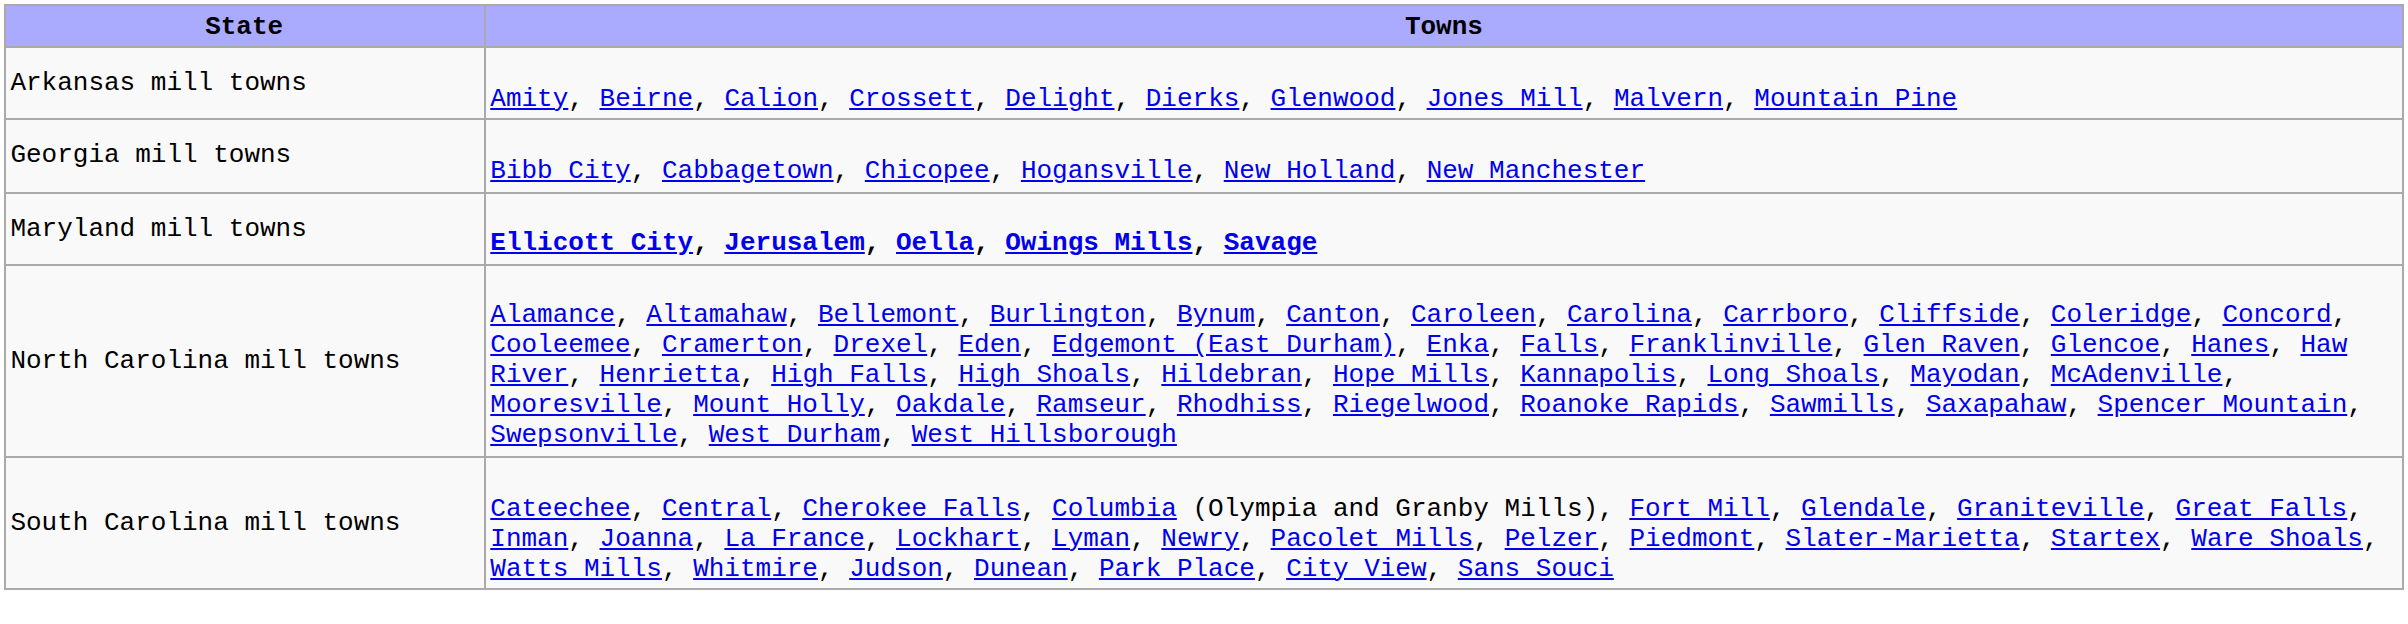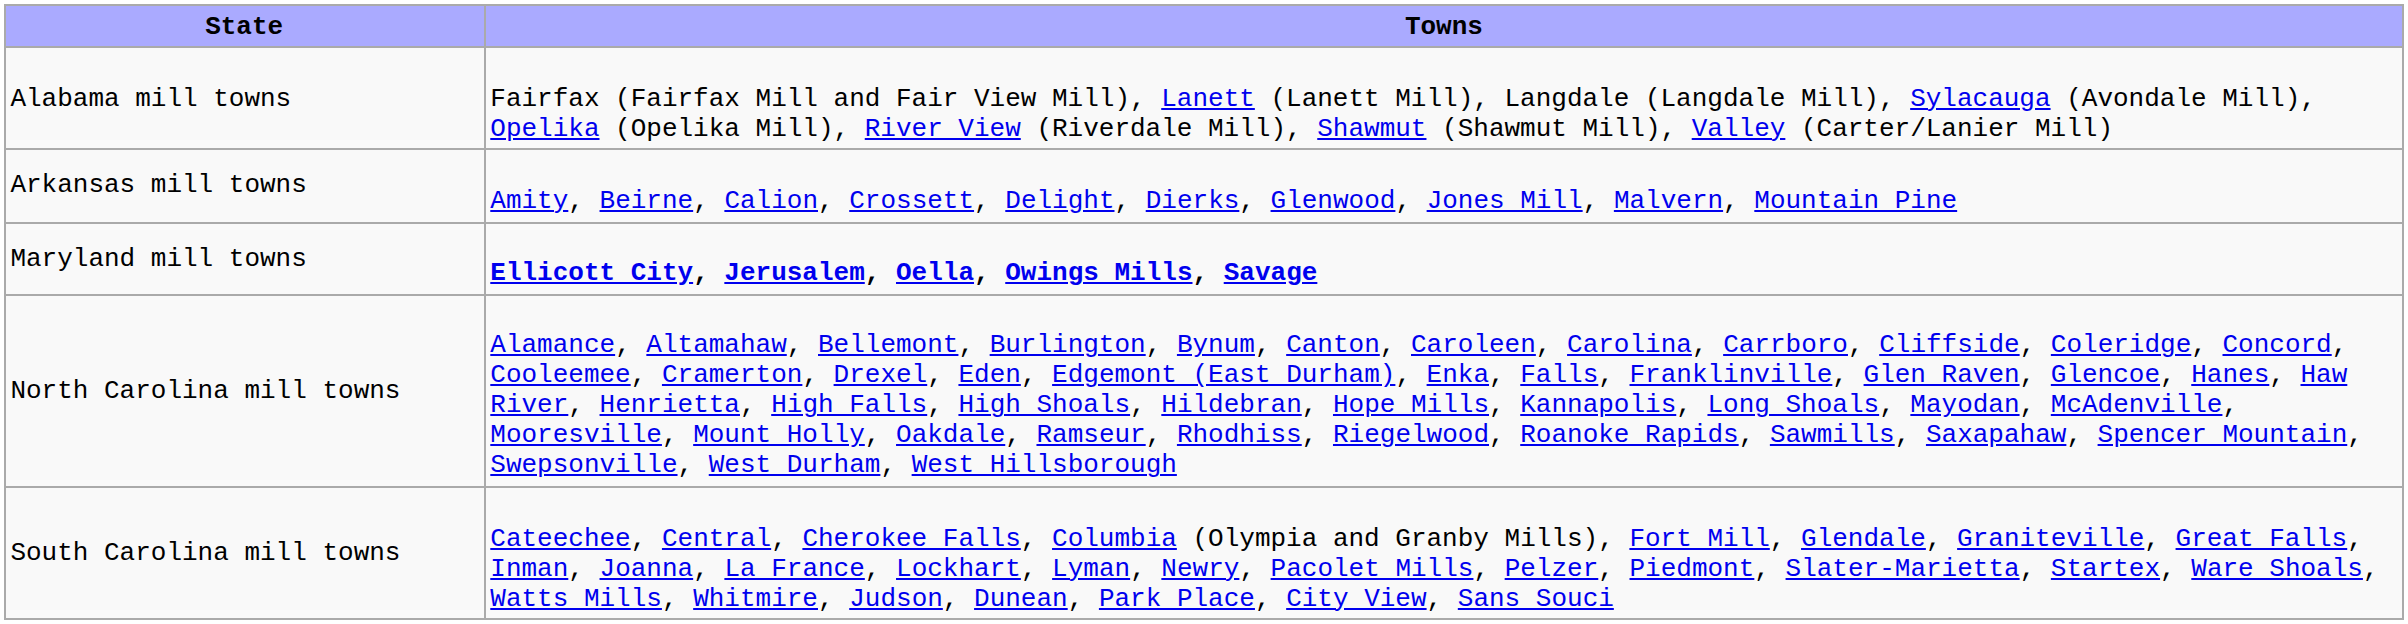+ row: Alabama mill towns | Fairfax (Fairfax Mill and Fair View Mill), Lanett (Lanett Mill), Langdale (Langdale Mill), Sylacauga (Avondale Mill), Opelika (Opelika Mill), River View (Riverdale Mill), Shawmut (Shawmut Mill), Valley (Carter/Lanier Mill)
- row: Georgia mill towns | Bibb City, Cabbagetown, Chicopee, Hogansville, New Holland, New Manchester
